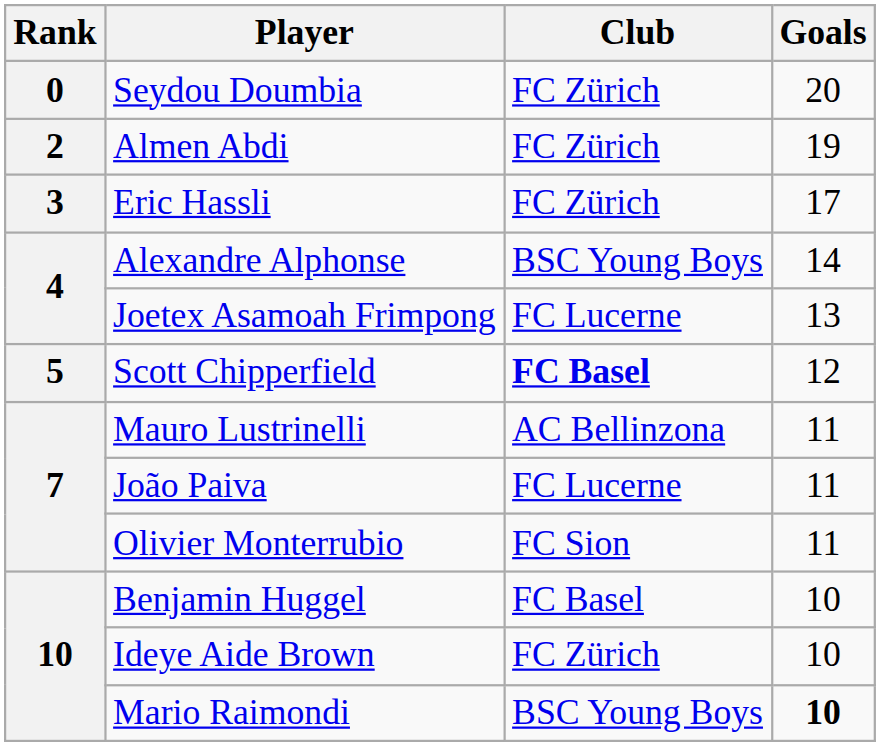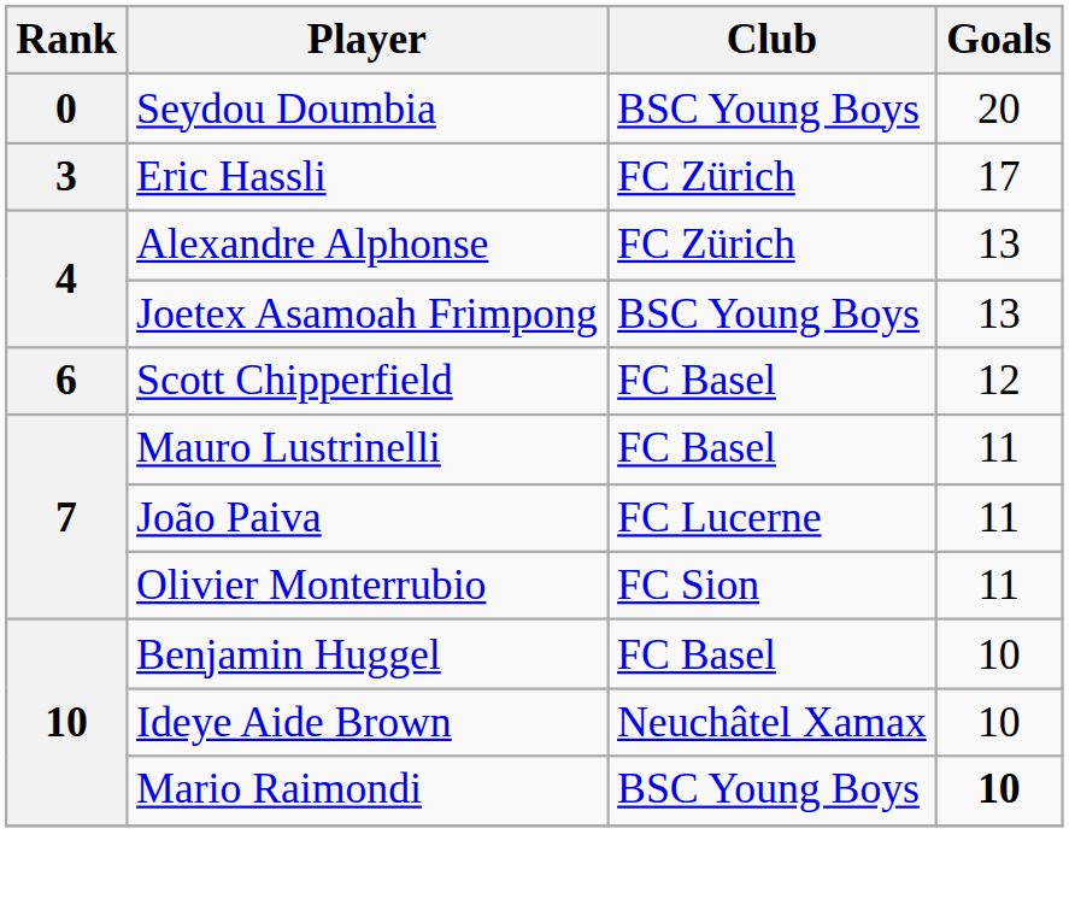Seydou Doumbia | Club: FC Zürich -> BSC Young Boys
- row: 2 | Almen Abdi | FC Zürich | 19
Alexandre Alphonse | Club: BSC Young Boys -> FC Zürich
Alexandre Alphonse | Goals: 14 -> 13
Joetex Asamoah Frimpong | Club: FC Lucerne -> BSC Young Boys
Scott Chipperfield | Rank: 5 -> 6
Scott Chipperfield | Club: bold -> normal
Mauro Lustrinelli | Club: AC Bellinzona -> FC Basel
Ideye Aide Brown | Club: FC Zürich -> Neuchâtel Xamax
